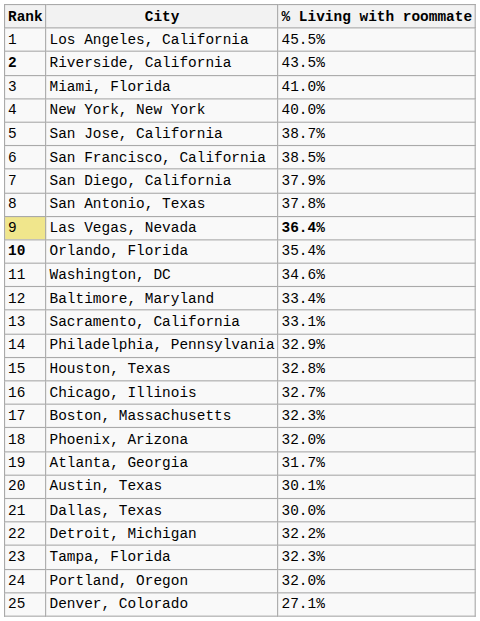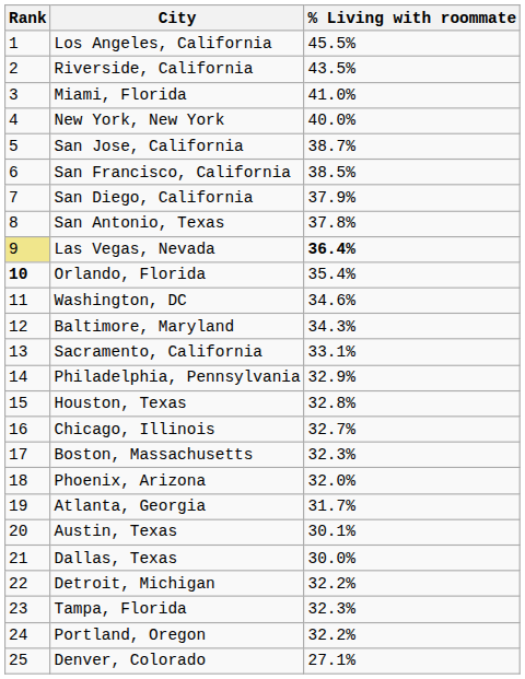Riverside, California | Rank: bold -> normal
Baltimore, Maryland | % Living with roommate: 33.4% -> 34.3%
Portland, Oregon | % Living with roommate: 32.0% -> 32.2%
